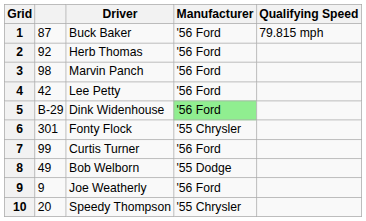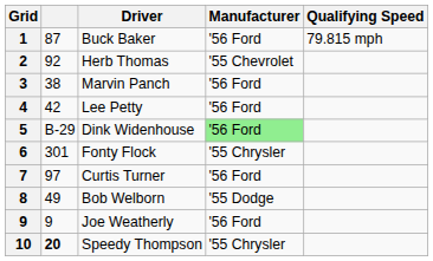Herb Thomas | Manufacturer: '56 Ford -> '55 Chevrolet
Marvin Panch | column 2: 98 -> 38
Curtis Turner | column 2: 99 -> 97
Speedy Thompson | column 2: normal -> bold
